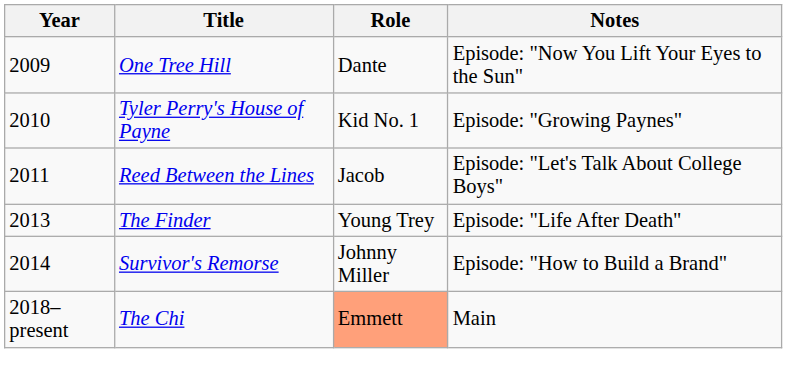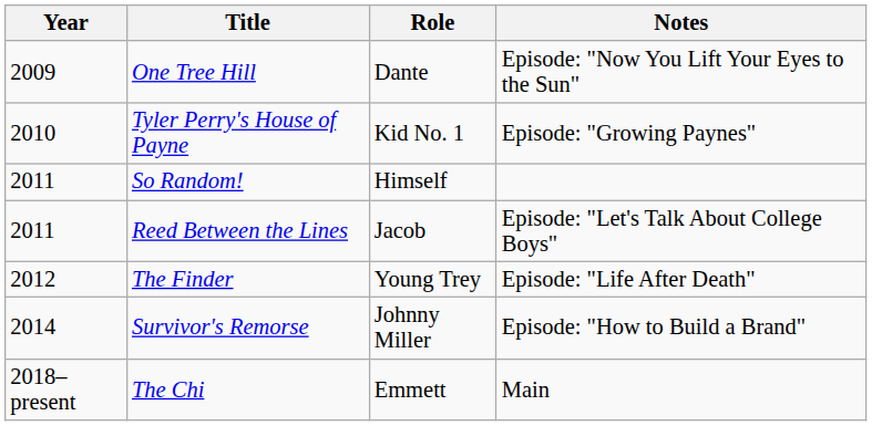+ row: 2011 | So Random! | Himself
The Finder | Year: 2013 -> 2012
The Chi | Role: lightsalmon background -> no background
